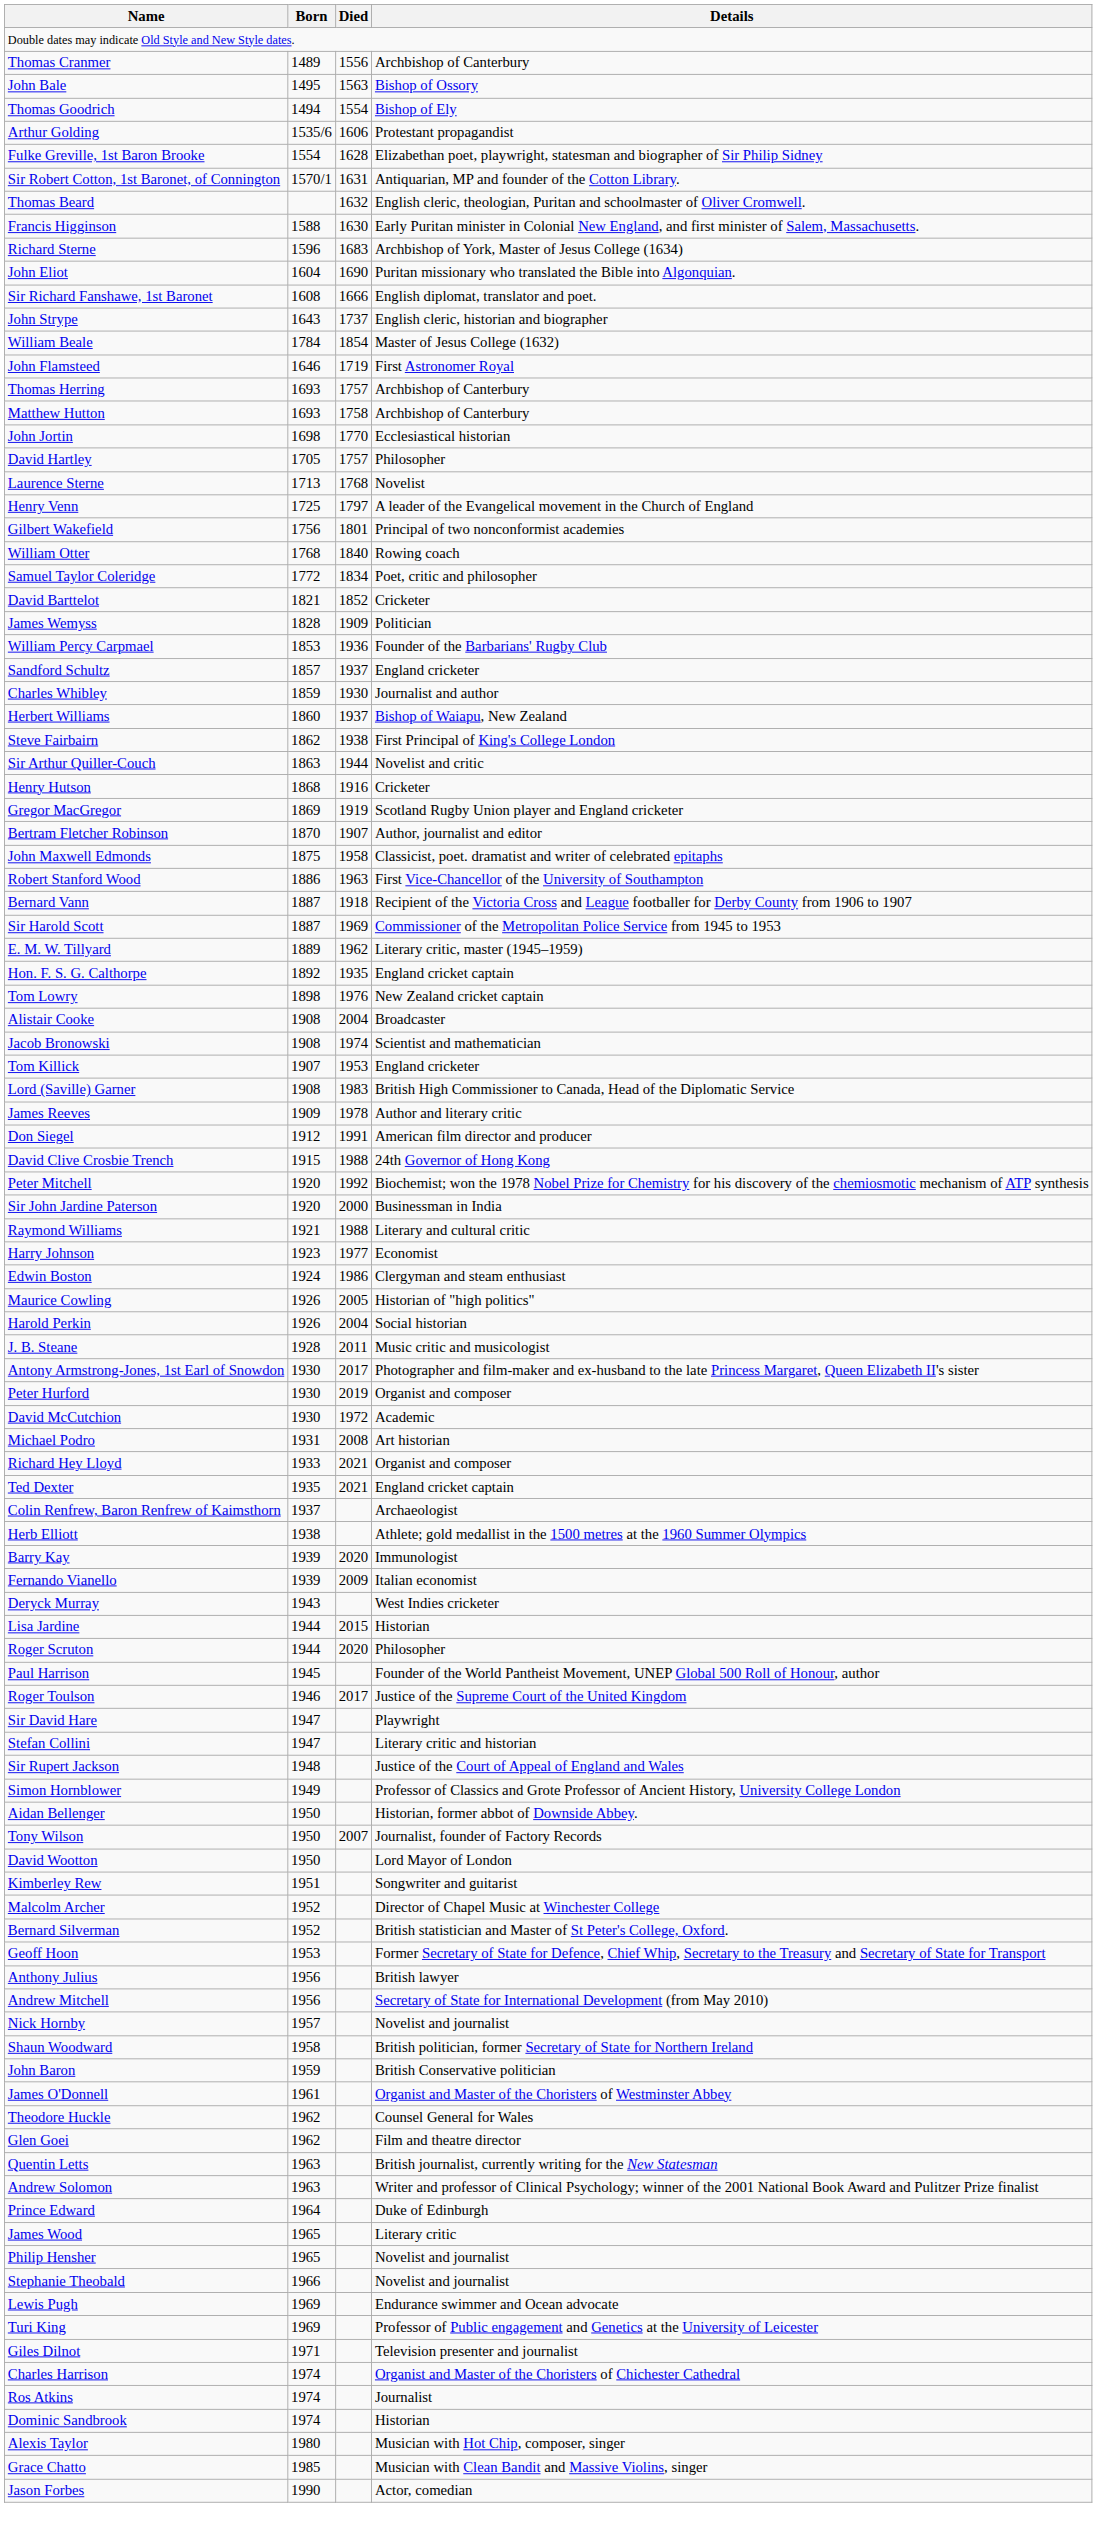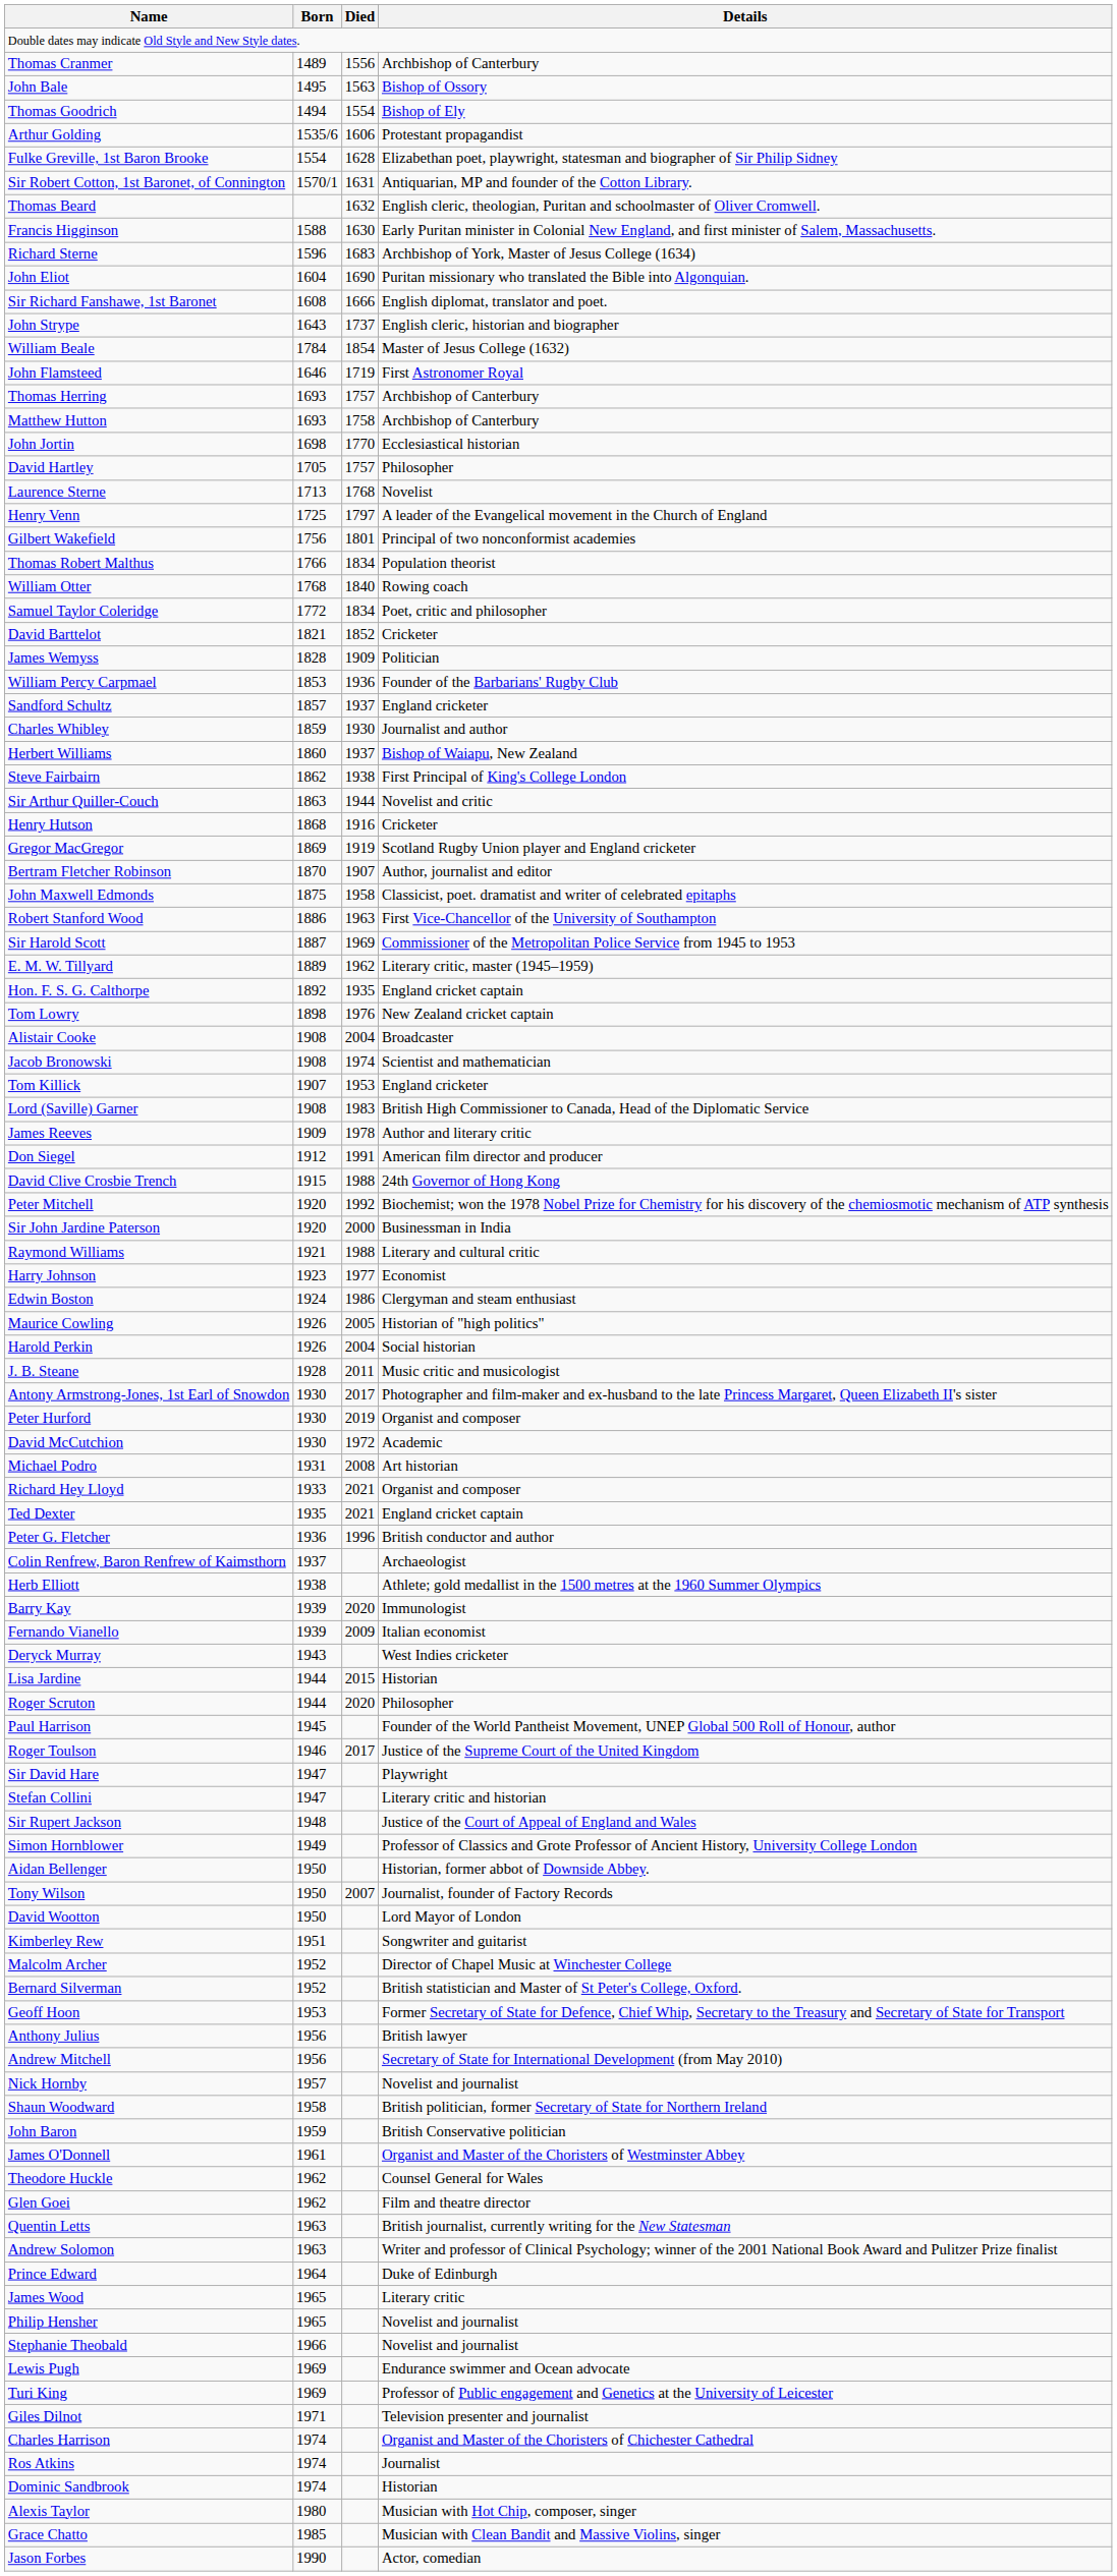+ row: Thomas Robert Malthus | 1766 | 1834 | Population theorist
- row: Bernard Vann | 1887 | 1918 | Recipient of the Victoria Cross and League footballer for Derby County from 1906 to 1907
+ row: Peter G. Fletcher | 1936 | 1996 | British conductor and author
